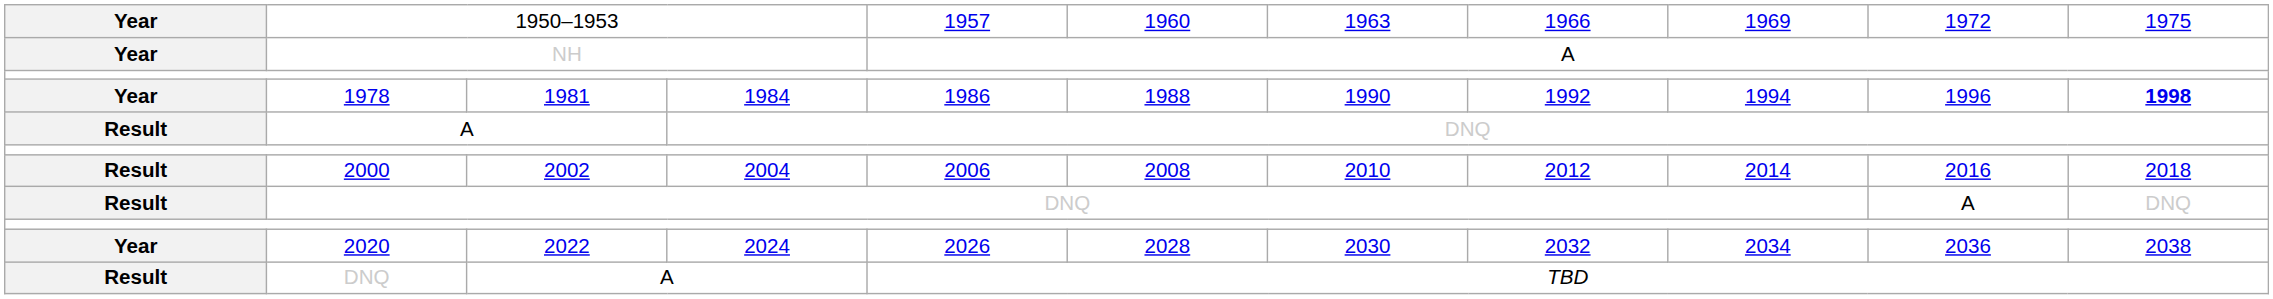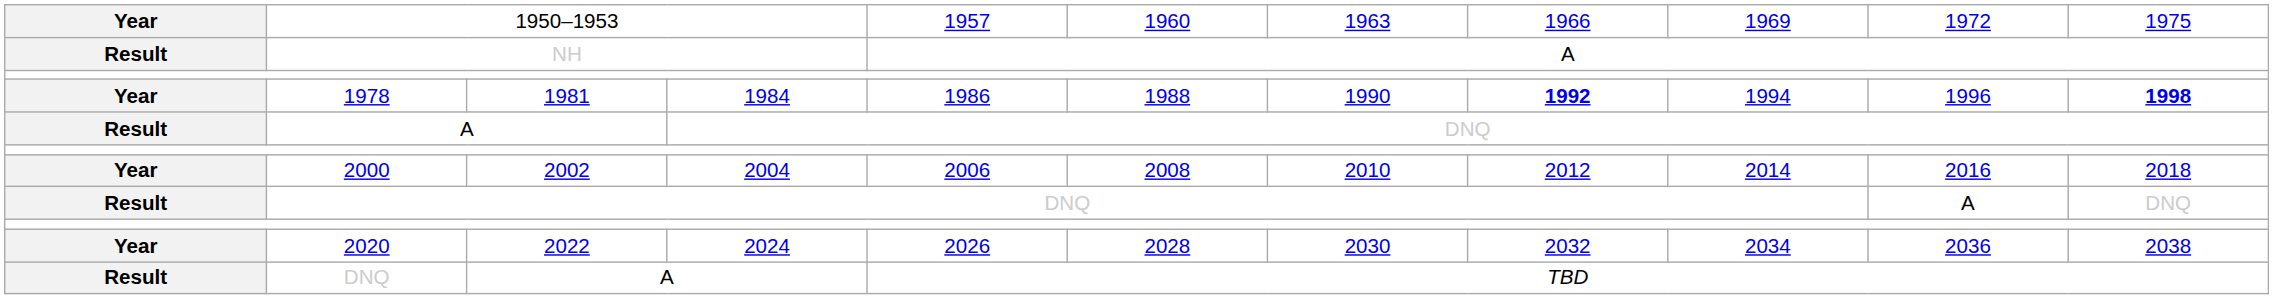NH | column 1: Year -> Result
1978 | column 8: normal -> bold
2000 | column 1: Result -> Year
